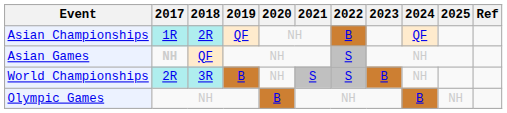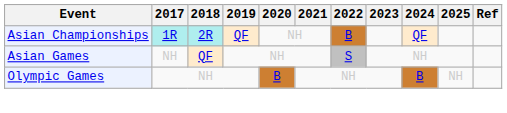Asian Games | 2017: bold -> normal
- row: World Championships | 2R | 3R | B | NH | S | S | B | NH
